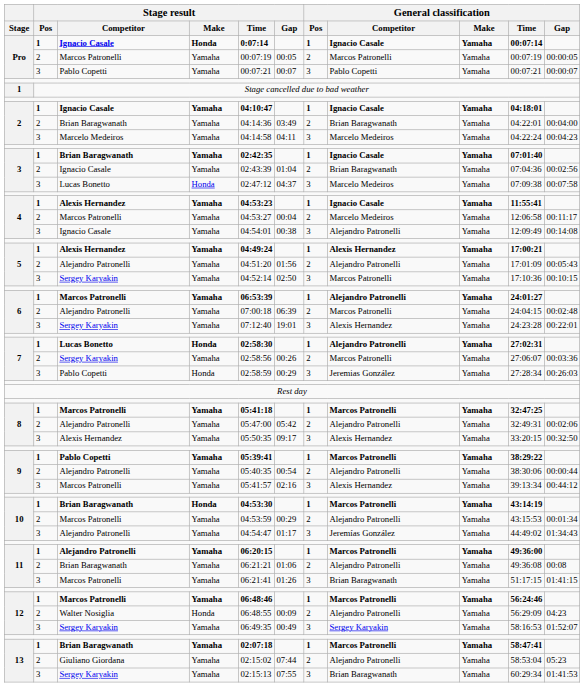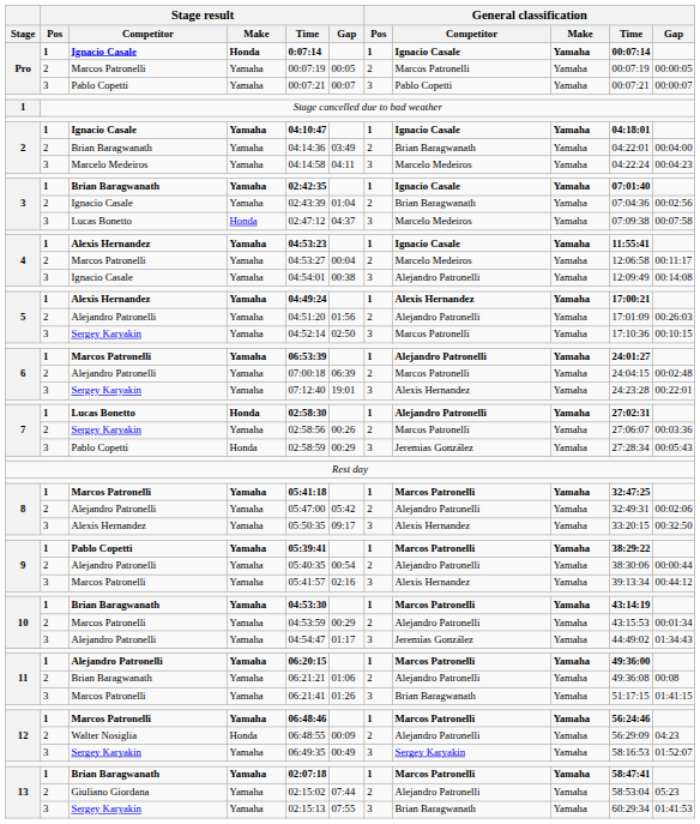5 / Alejandro Patronelli | General classification / Gap: 00:05:43 -> 00:26:03
7 / Pablo Copetti | General classification / Gap: 00:26:03 -> 00:05:43
10 / Brian Baragwanath | Stage result / Make: Honda -> Yamaha
